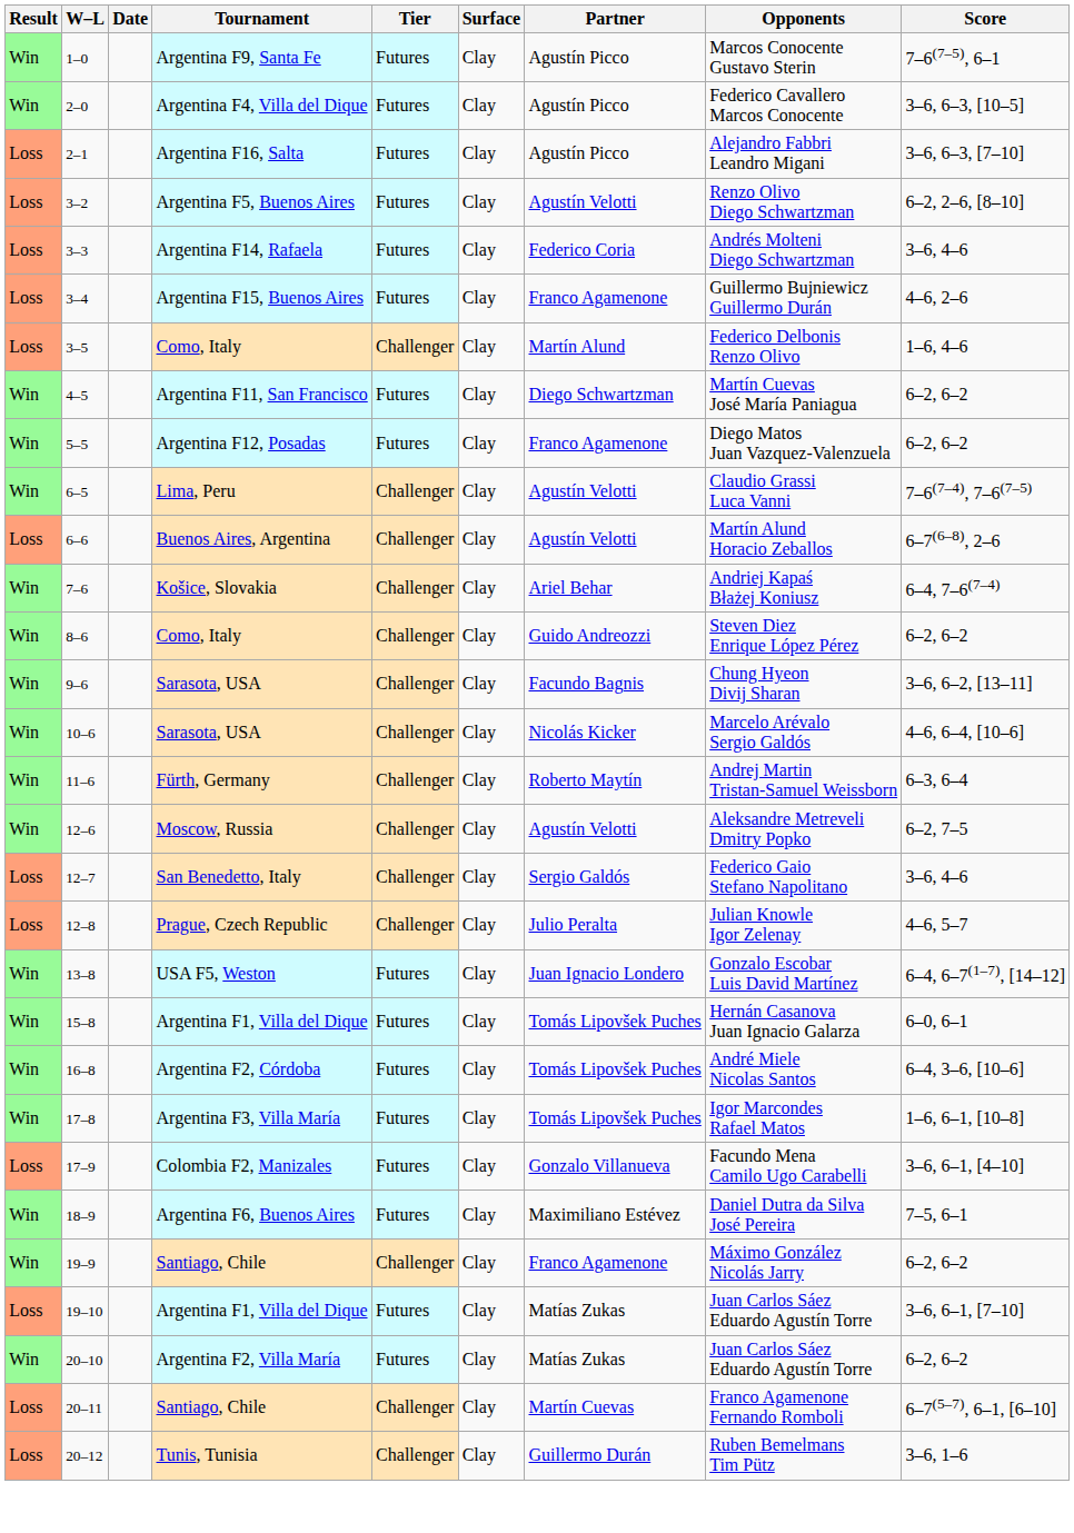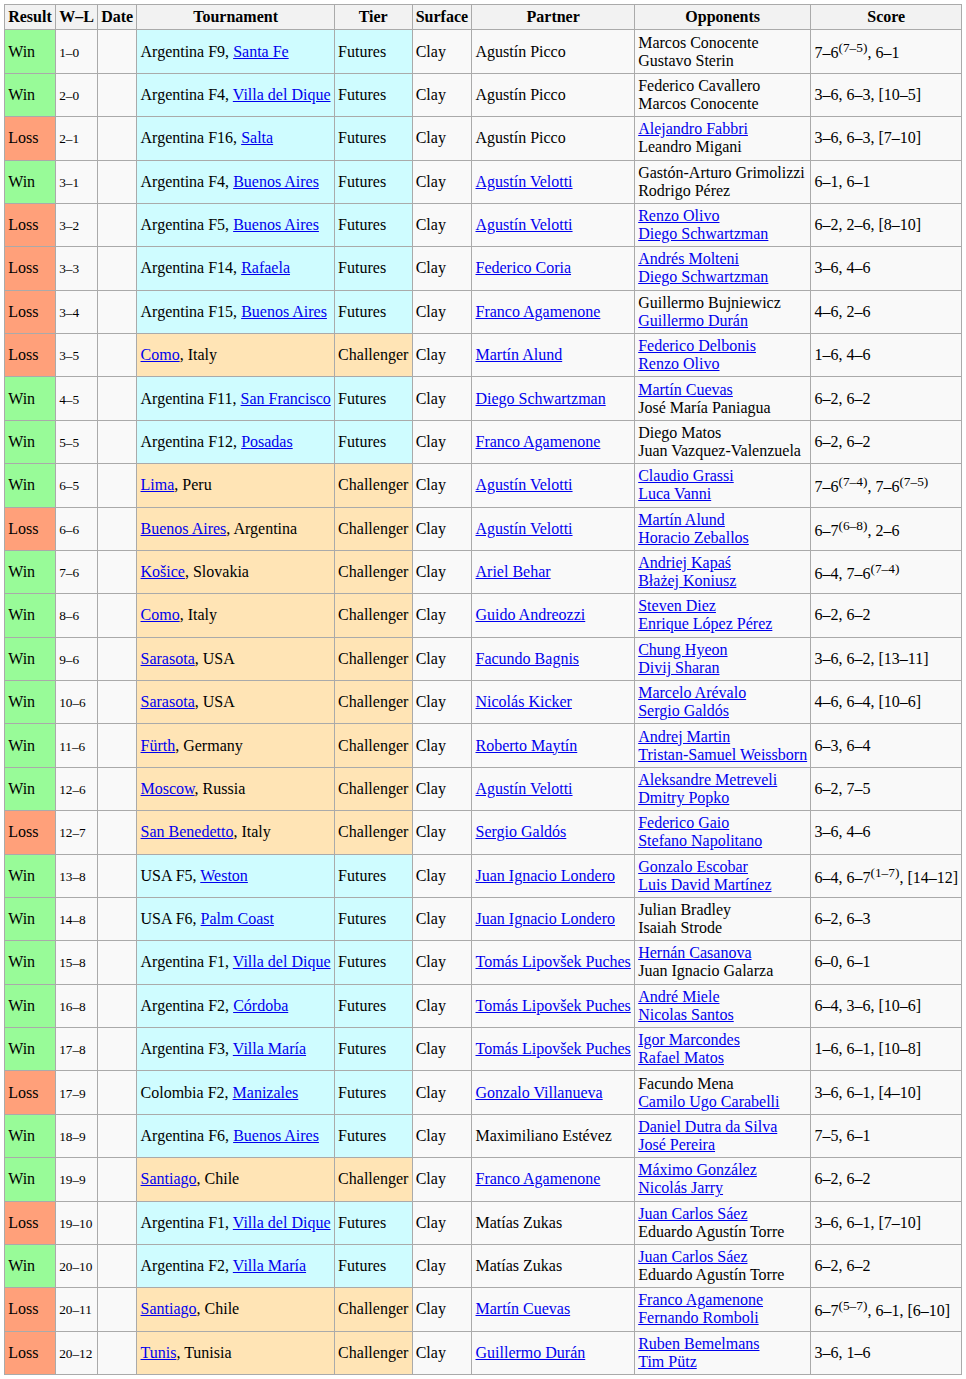+ row: Win | 3–1 | Argentina F4, Buenos Aires | Futures | Clay | Agustín Velotti | Gastón-Arturo Grimolizzi Rodrigo Pérez | 6–1, 6–1
- row: Loss | 12–8 | Prague, Czech Republic | Challenger | Clay | Julio Peralta | Julian Knowle Igor Zelenay | 4–6, 5–7
+ row: Win | 14–8 | USA F6, Palm Coast | Futures | Clay | Juan Ignacio Londero | Julian Bradley Isaiah Strode | 6–2, 6–3
